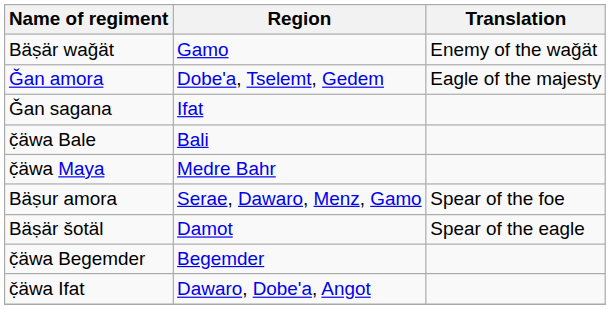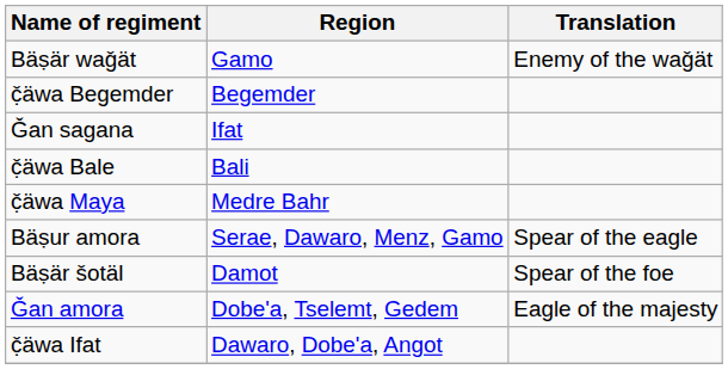rows swapped: Ǧan amora <-> č̣äwa Begemder
Bäṣur amora | Translation: Spear of the foe -> Spear of the eagle
Bäṣär šotäl | Translation: Spear of the eagle -> Spear of the foe
